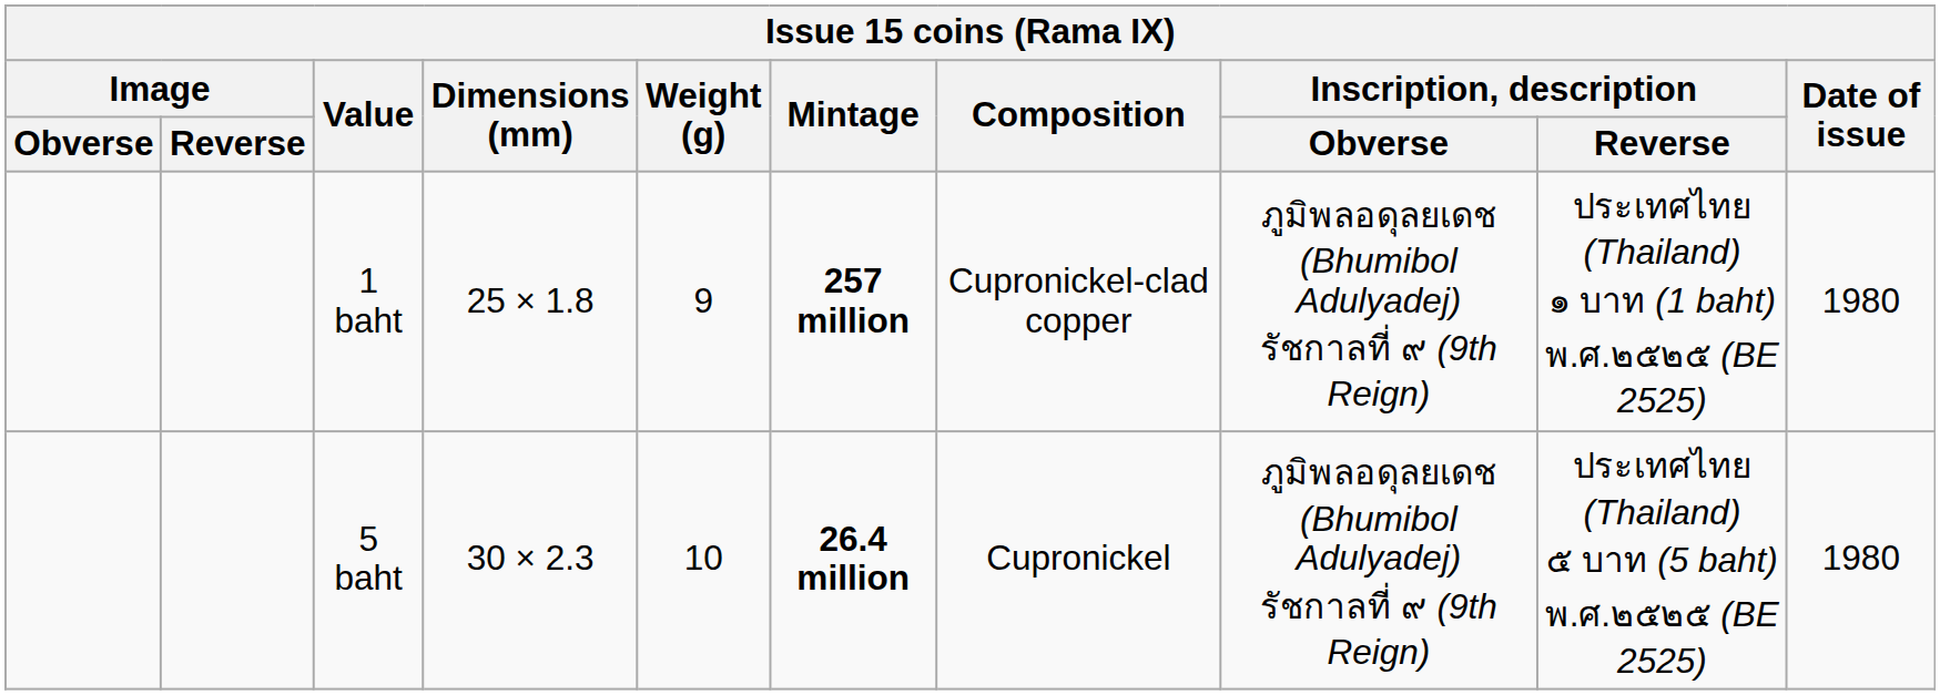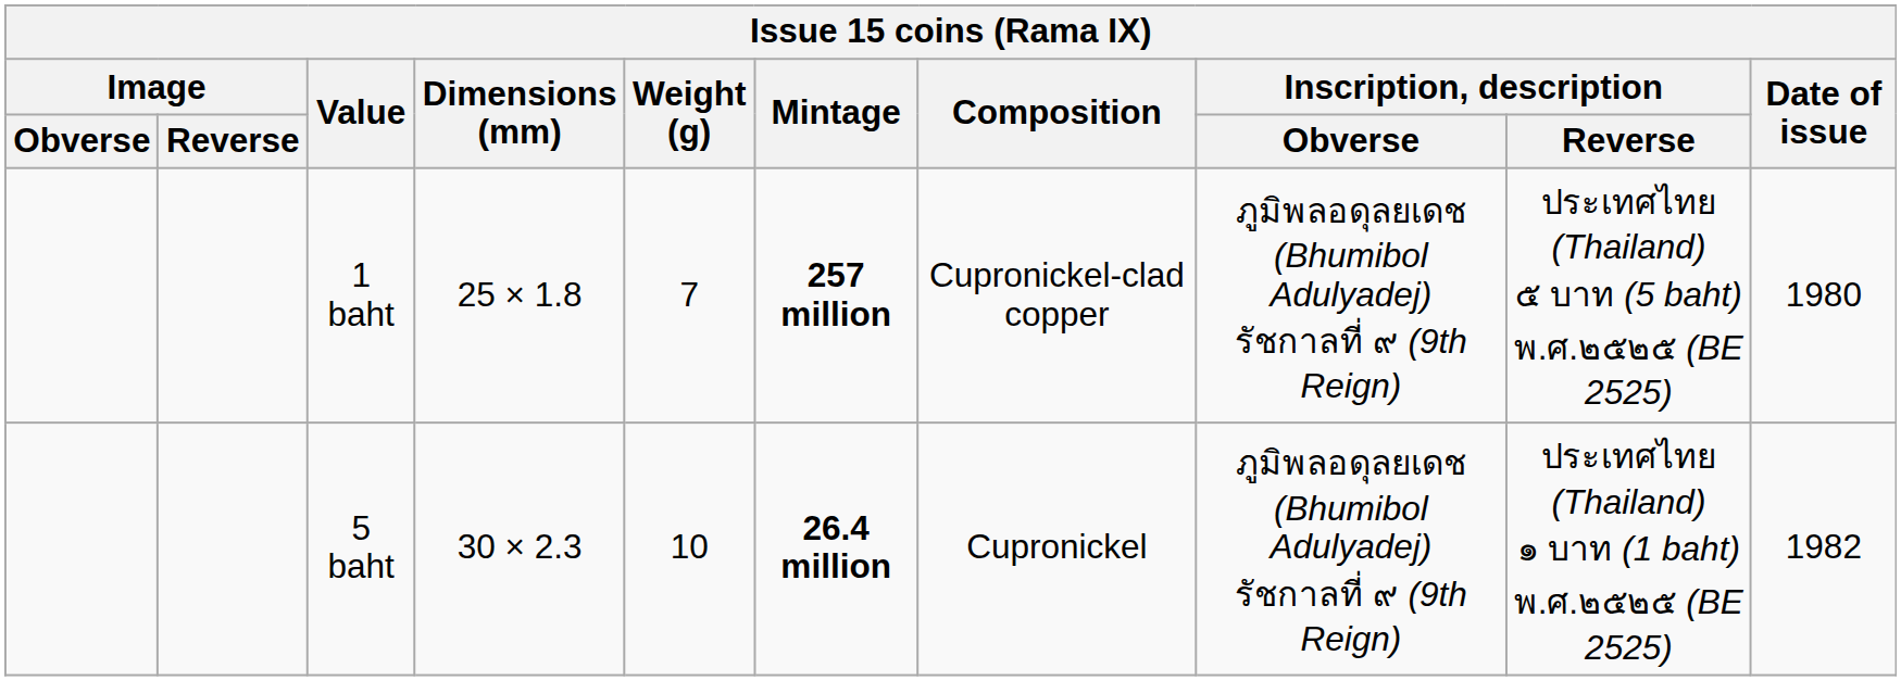1 baht | Weight (g): 9 -> 7
1 baht | Inscription, description / Reverse: ประเทศไทย (Thailand) ๑ บาท (1 baht) พ.ศ.๒๕๒๕ (BE 2525) -> ประเทศไทย (Thailand) ๕ บาท (5 baht) พ.ศ.๒๕๒๕ (BE 2525)
5 baht | Inscription, description / Reverse: ประเทศไทย (Thailand) ๕ บาท (5 baht) พ.ศ.๒๕๒๕ (BE 2525) -> ประเทศไทย (Thailand) ๑ บาท (1 baht) พ.ศ.๒๕๒๕ (BE 2525)
5 baht | Date of issue: 1980 -> 1982
